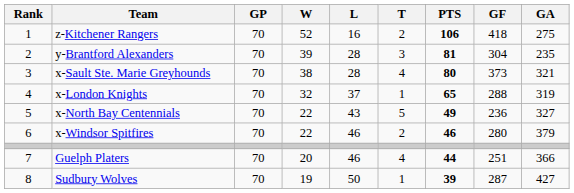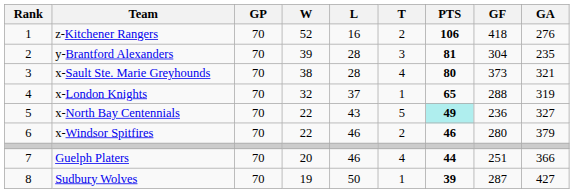z-Kitchener Rangers | GA: 275 -> 276
x-North Bay Centennials | PTS: no background -> paleturquoise background
